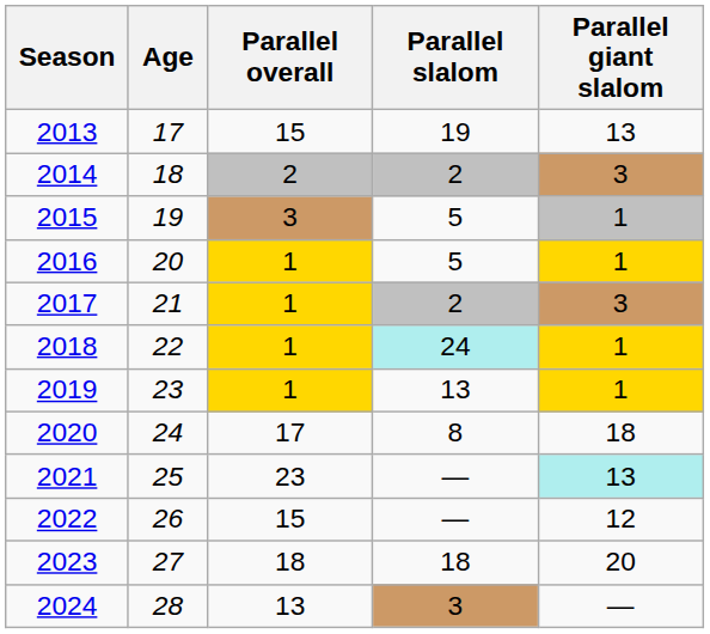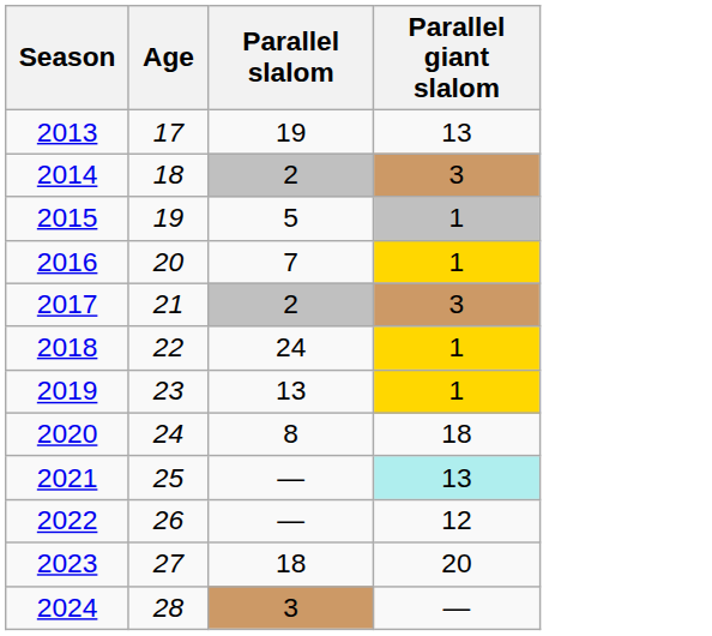- column: Parallel overall | 15 | 2 | 3 | 1 | 1 | 1 | 1 | 17 | 23 | 15 | 18 | 13
2016 | Parallel slalom: 5 -> 7
2018 | Parallel slalom: paleturquoise background -> no background
